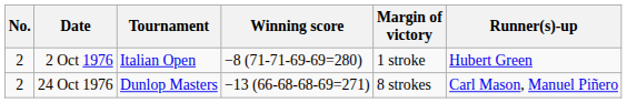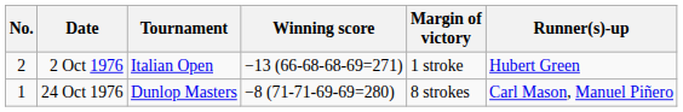2 Oct 1976 | Winning score: −8 (71-71-69-69=280) -> −13 (66-68-68-69=271)
24 Oct 1976 | No.: 2 -> 1
24 Oct 1976 | Winning score: −13 (66-68-68-69=271) -> −8 (71-71-69-69=280)
